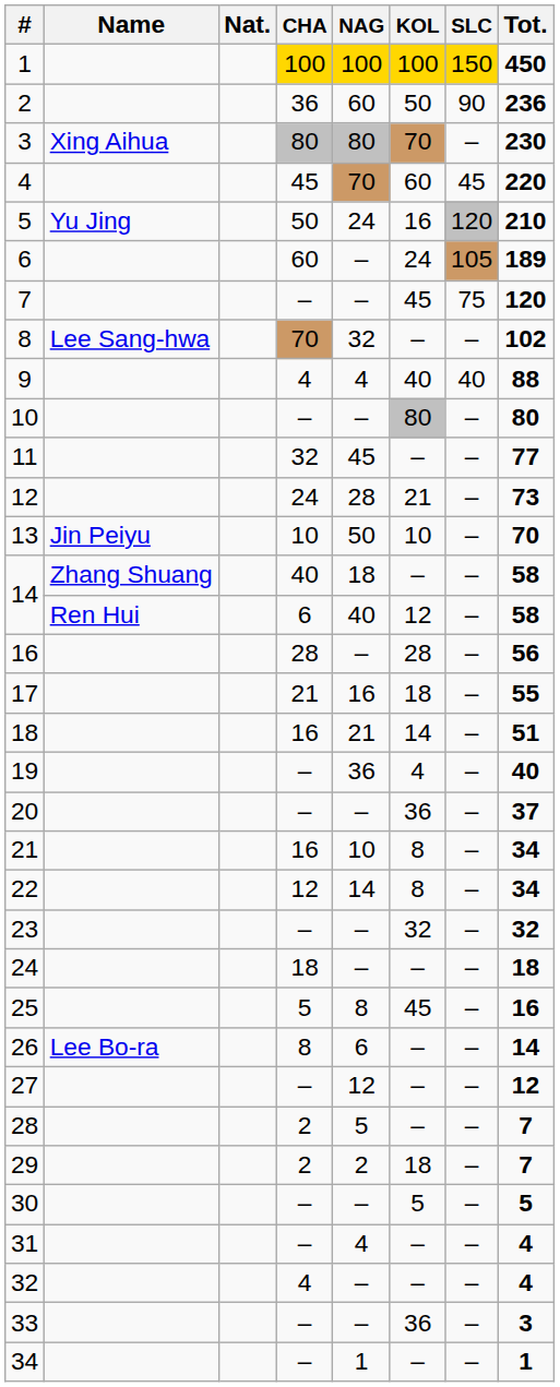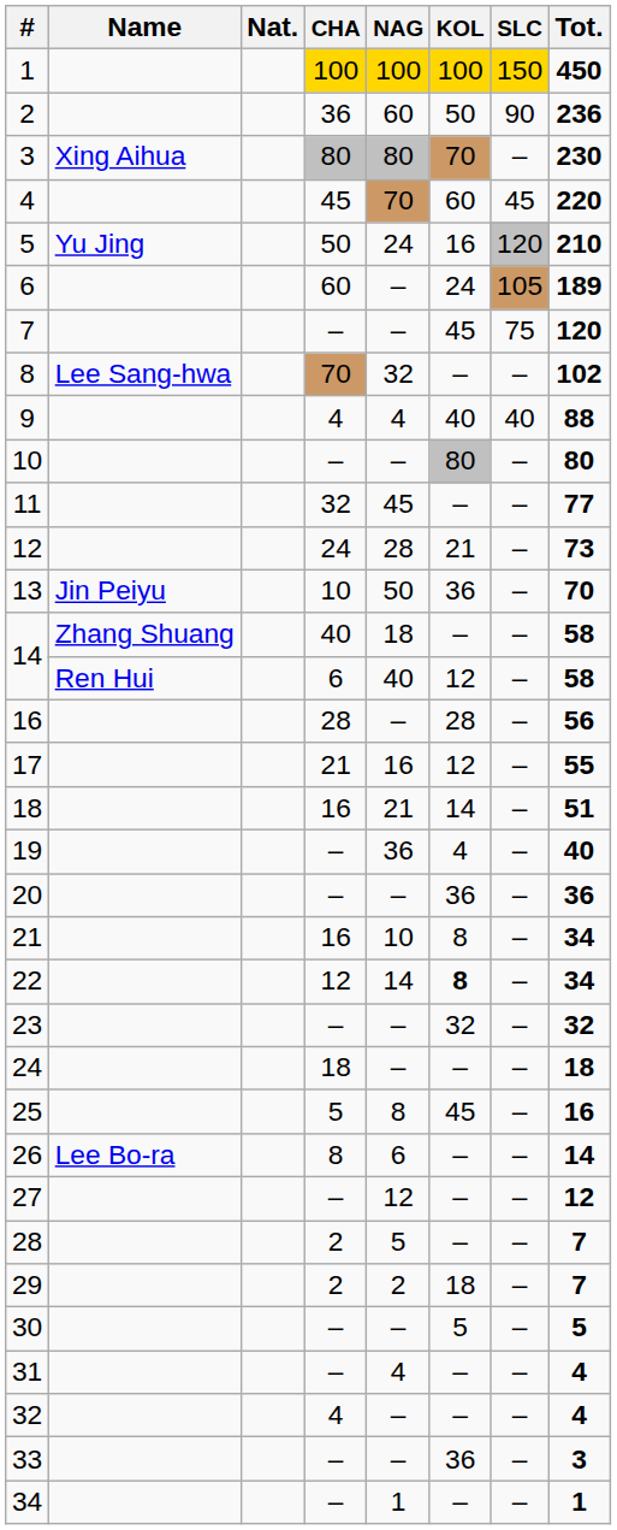13 | KOL: 10 -> 36
17 | KOL: 18 -> 12
20 | Tot.: 37 -> 36
22 | KOL: normal -> bold
